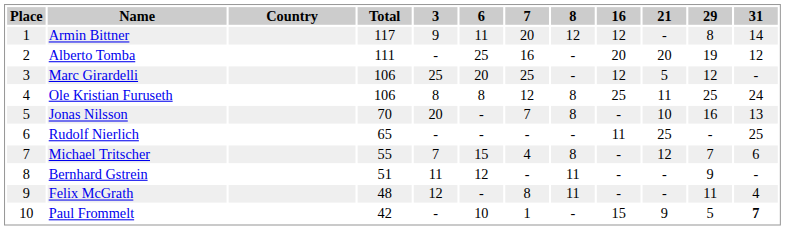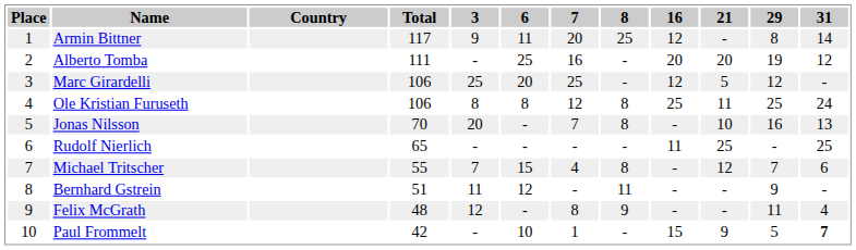Armin Bittner | 8: 12 -> 25
Felix McGrath | 8: 11 -> 9
